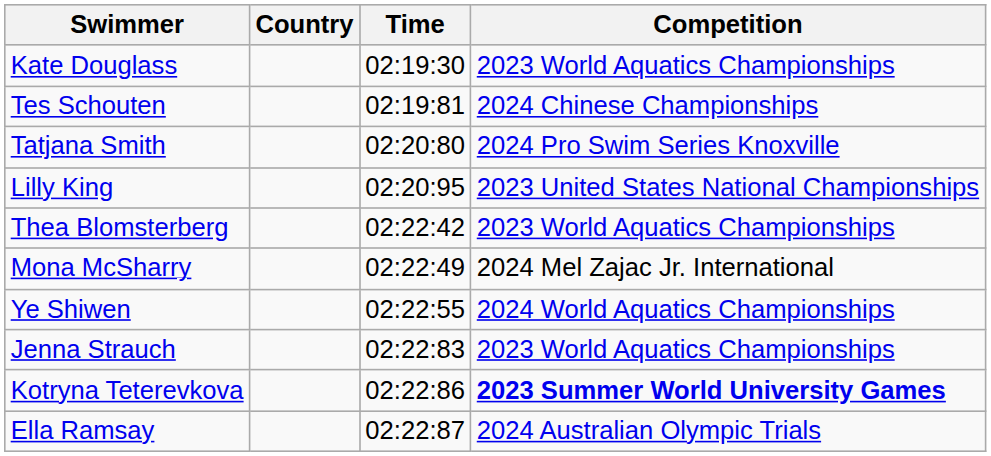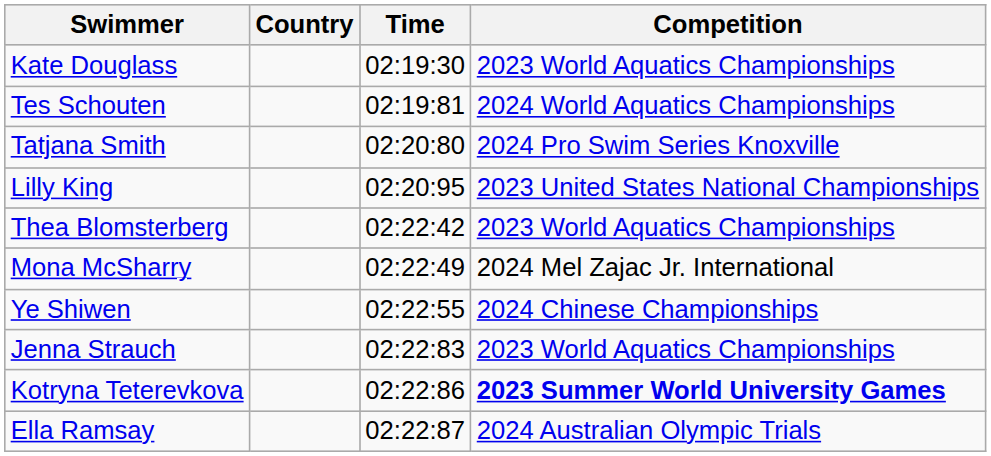Tes Schouten | Competition: 2024 Chinese Championships -> 2024 World Aquatics Championships
Ye Shiwen | Competition: 2024 World Aquatics Championships -> 2024 Chinese Championships
